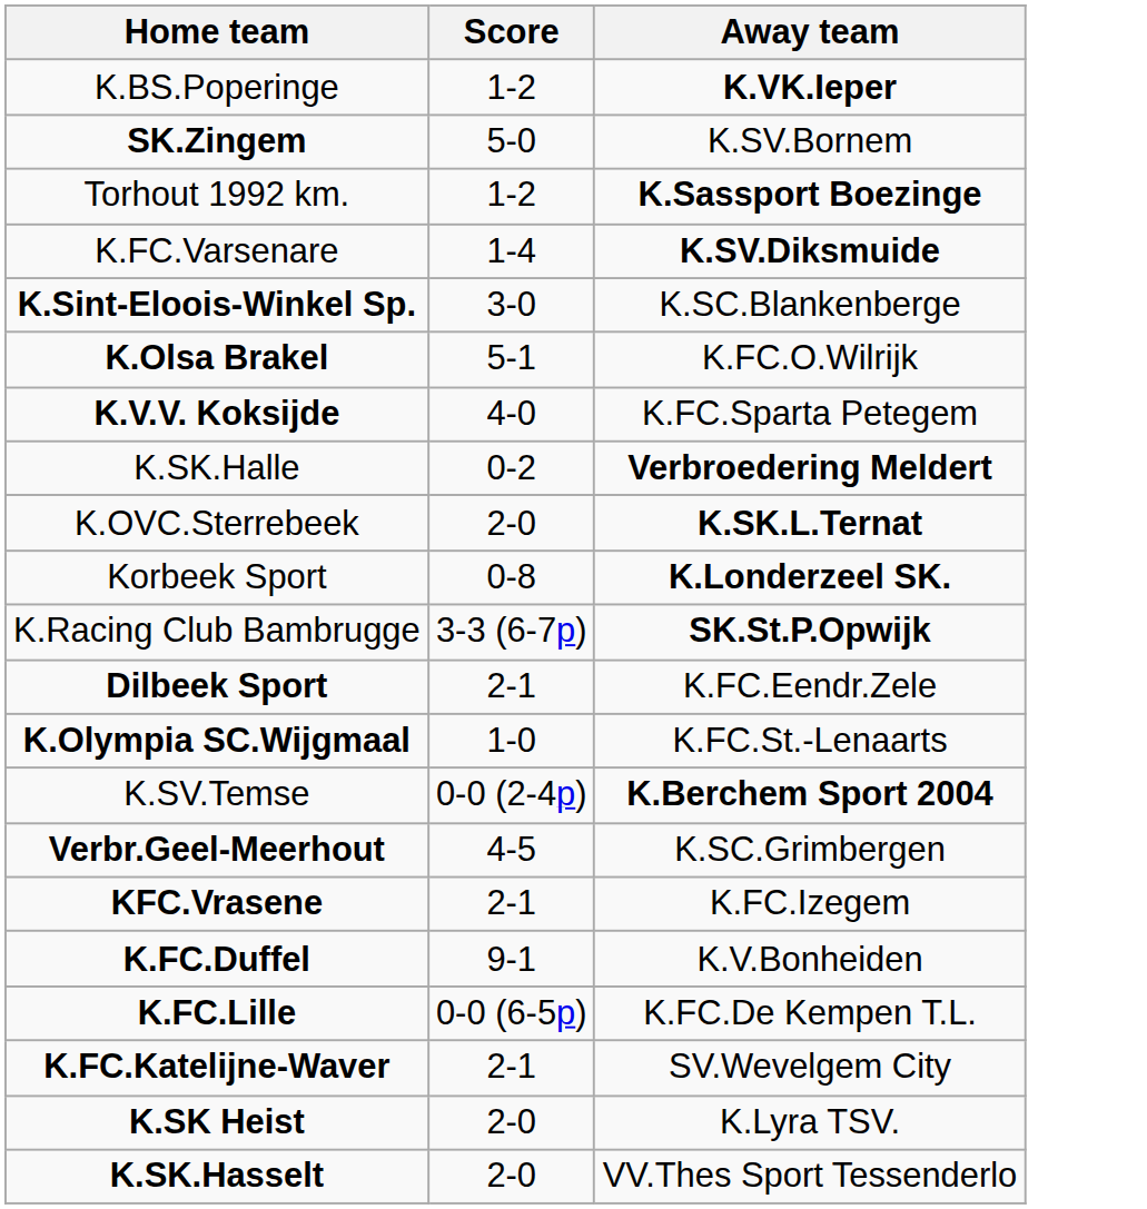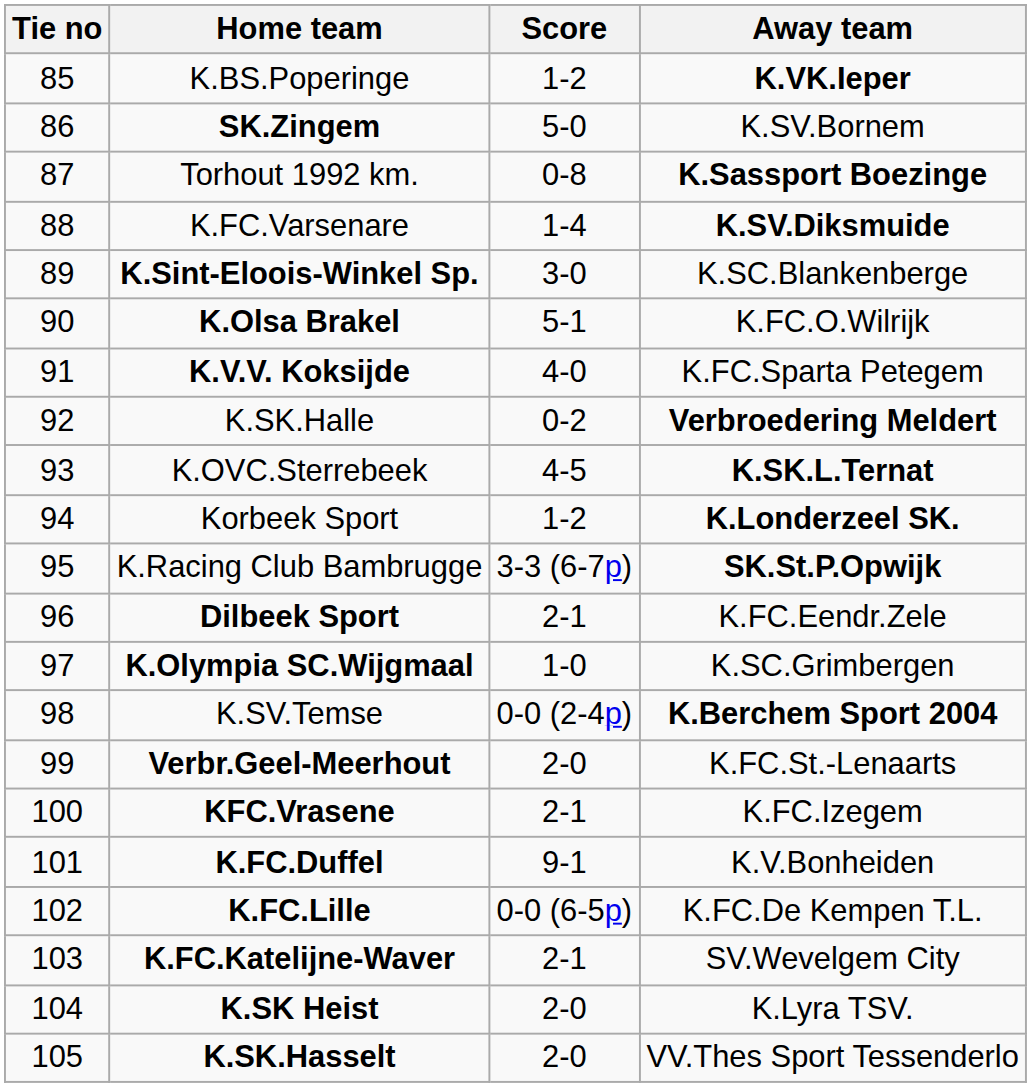+ column: Tie no | 85 | 86 | 87 | 88 | 89 | 90 | 91 | 92 | 93 | 94 | 95 | 96 | 97 | 98 | 99 | 100 | 101 | 102 | 103 | 104 | 105
Torhout 1992 km. | Score: 1-2 -> 0-8
K.OVC.Sterrebeek | Score: 2-0 -> 4-5
Korbeek Sport | Score: 0-8 -> 1-2
K.Olympia SC.Wijgmaal | Away team: K.FC.St.-Lenaarts -> K.SC.Grimbergen
Verbr.Geel-Meerhout | Score: 4-5 -> 2-0
Verbr.Geel-Meerhout | Away team: K.SC.Grimbergen -> K.FC.St.-Lenaarts
